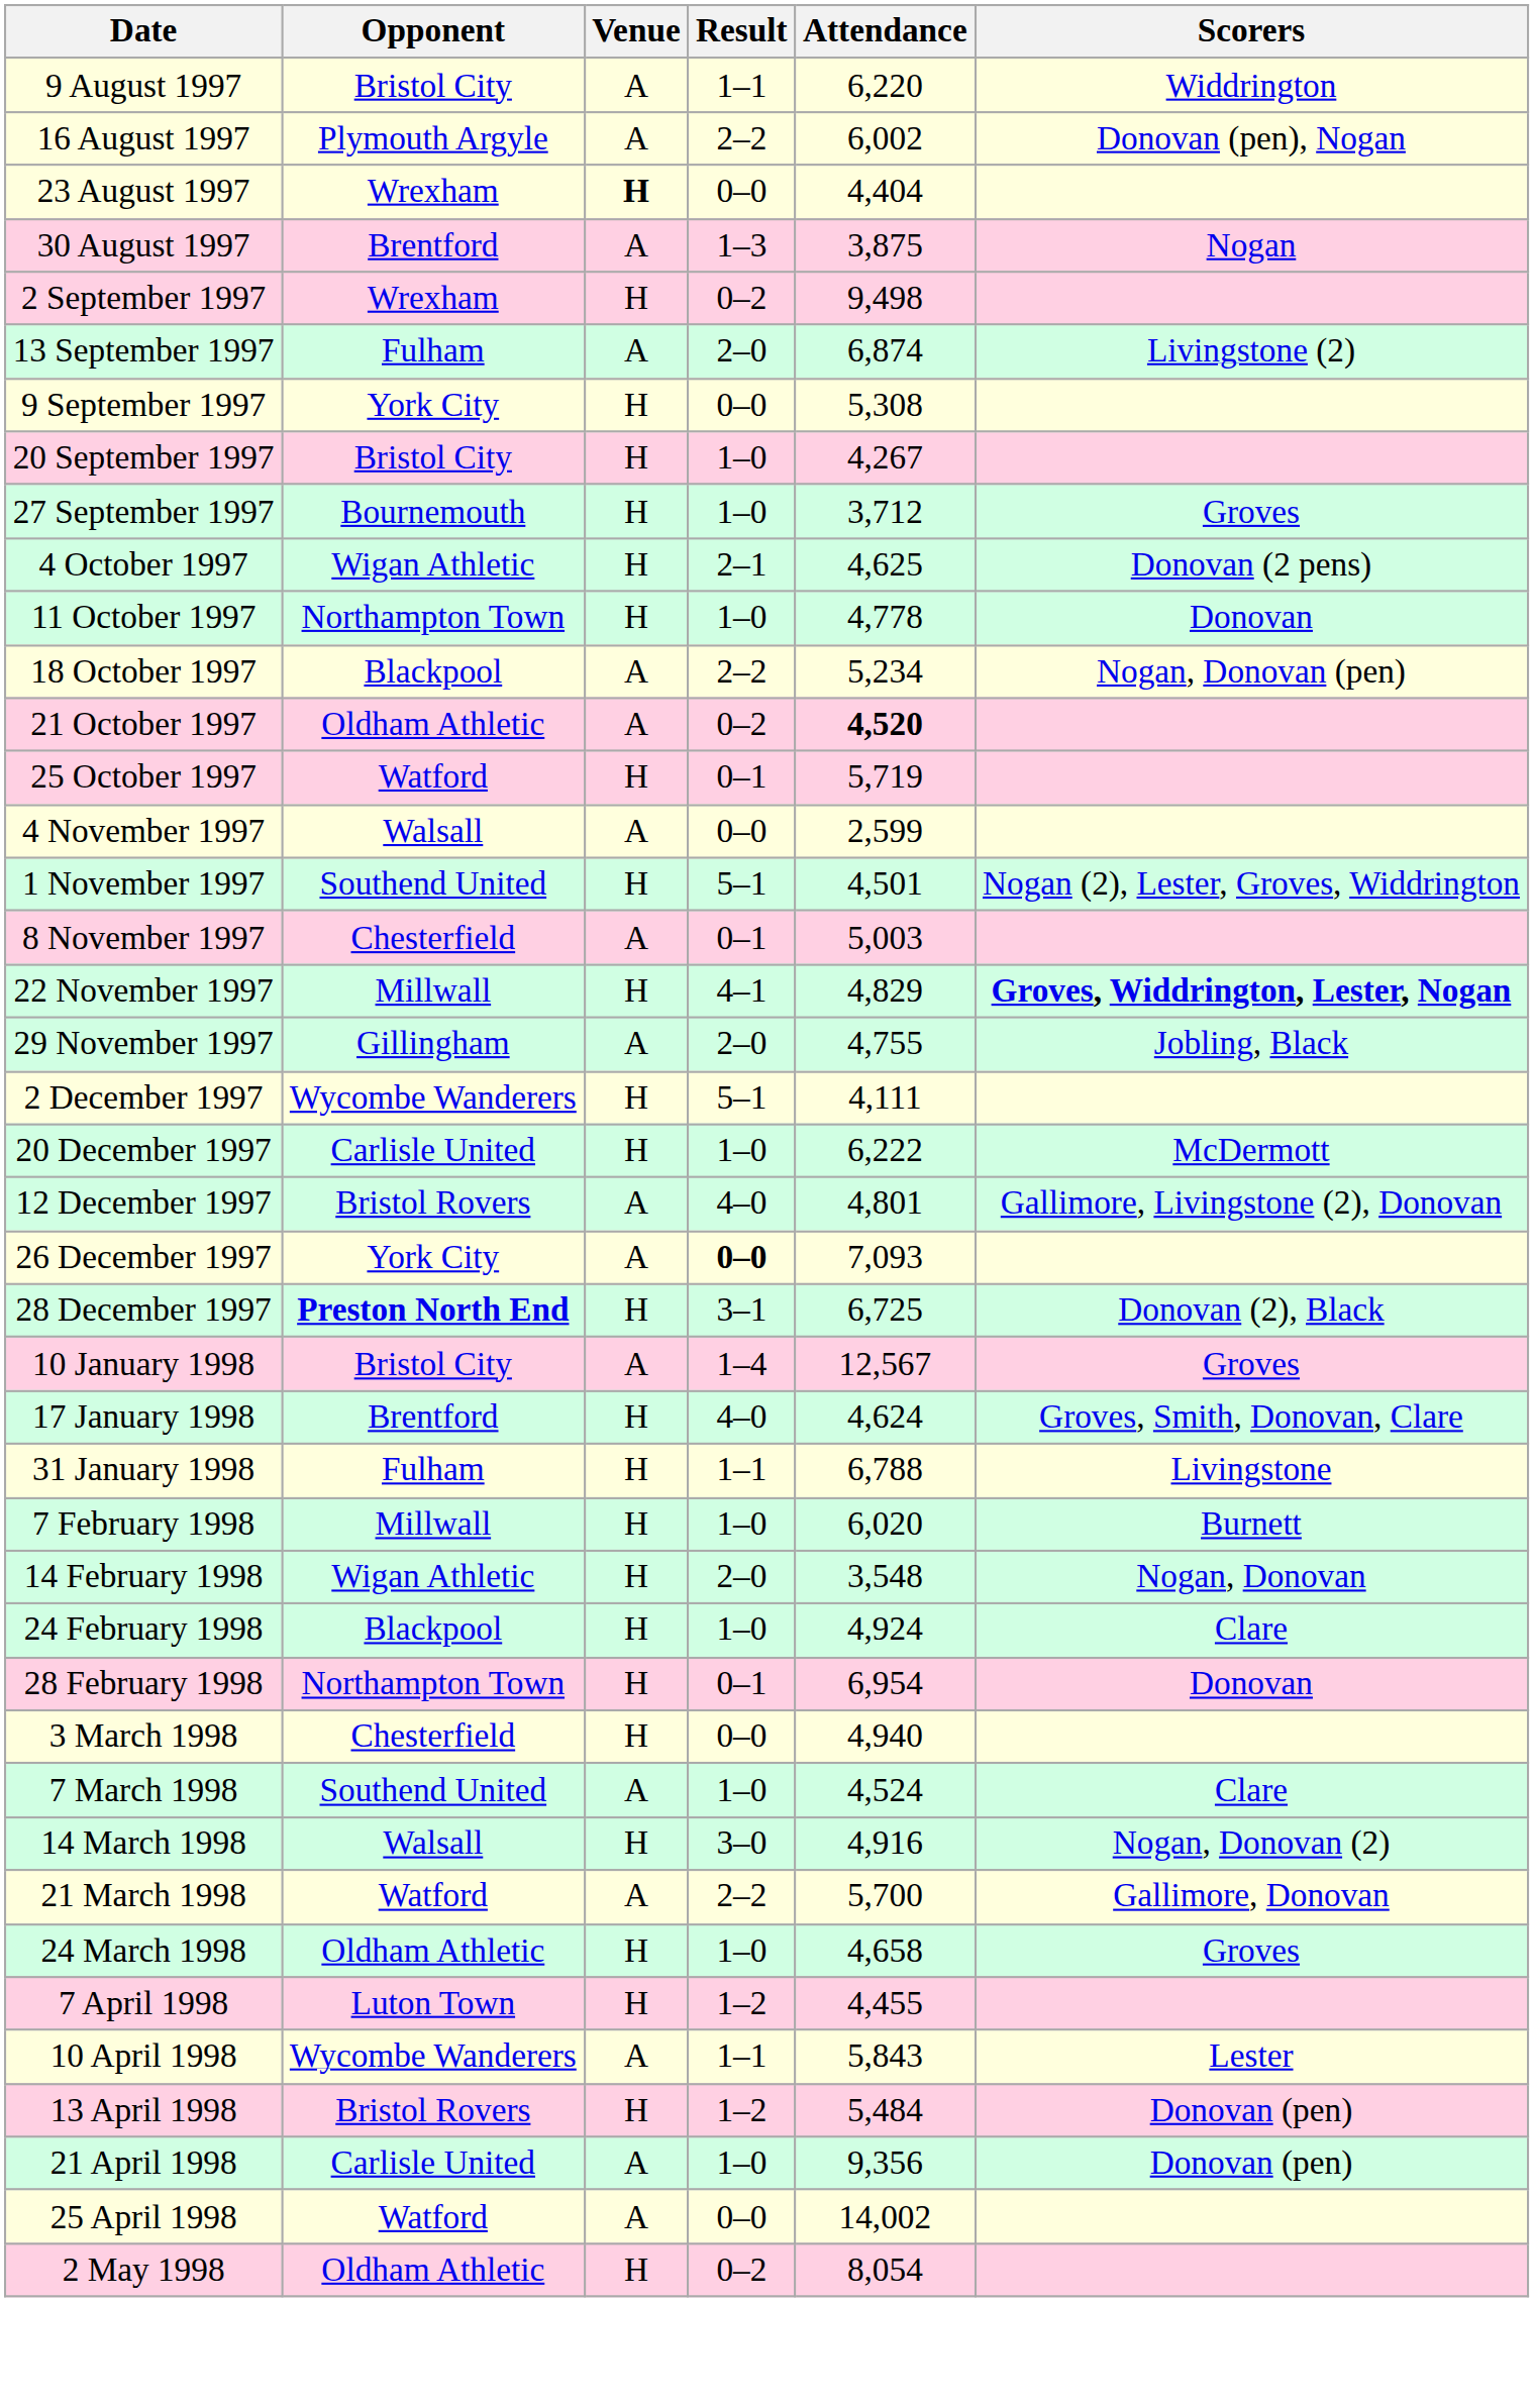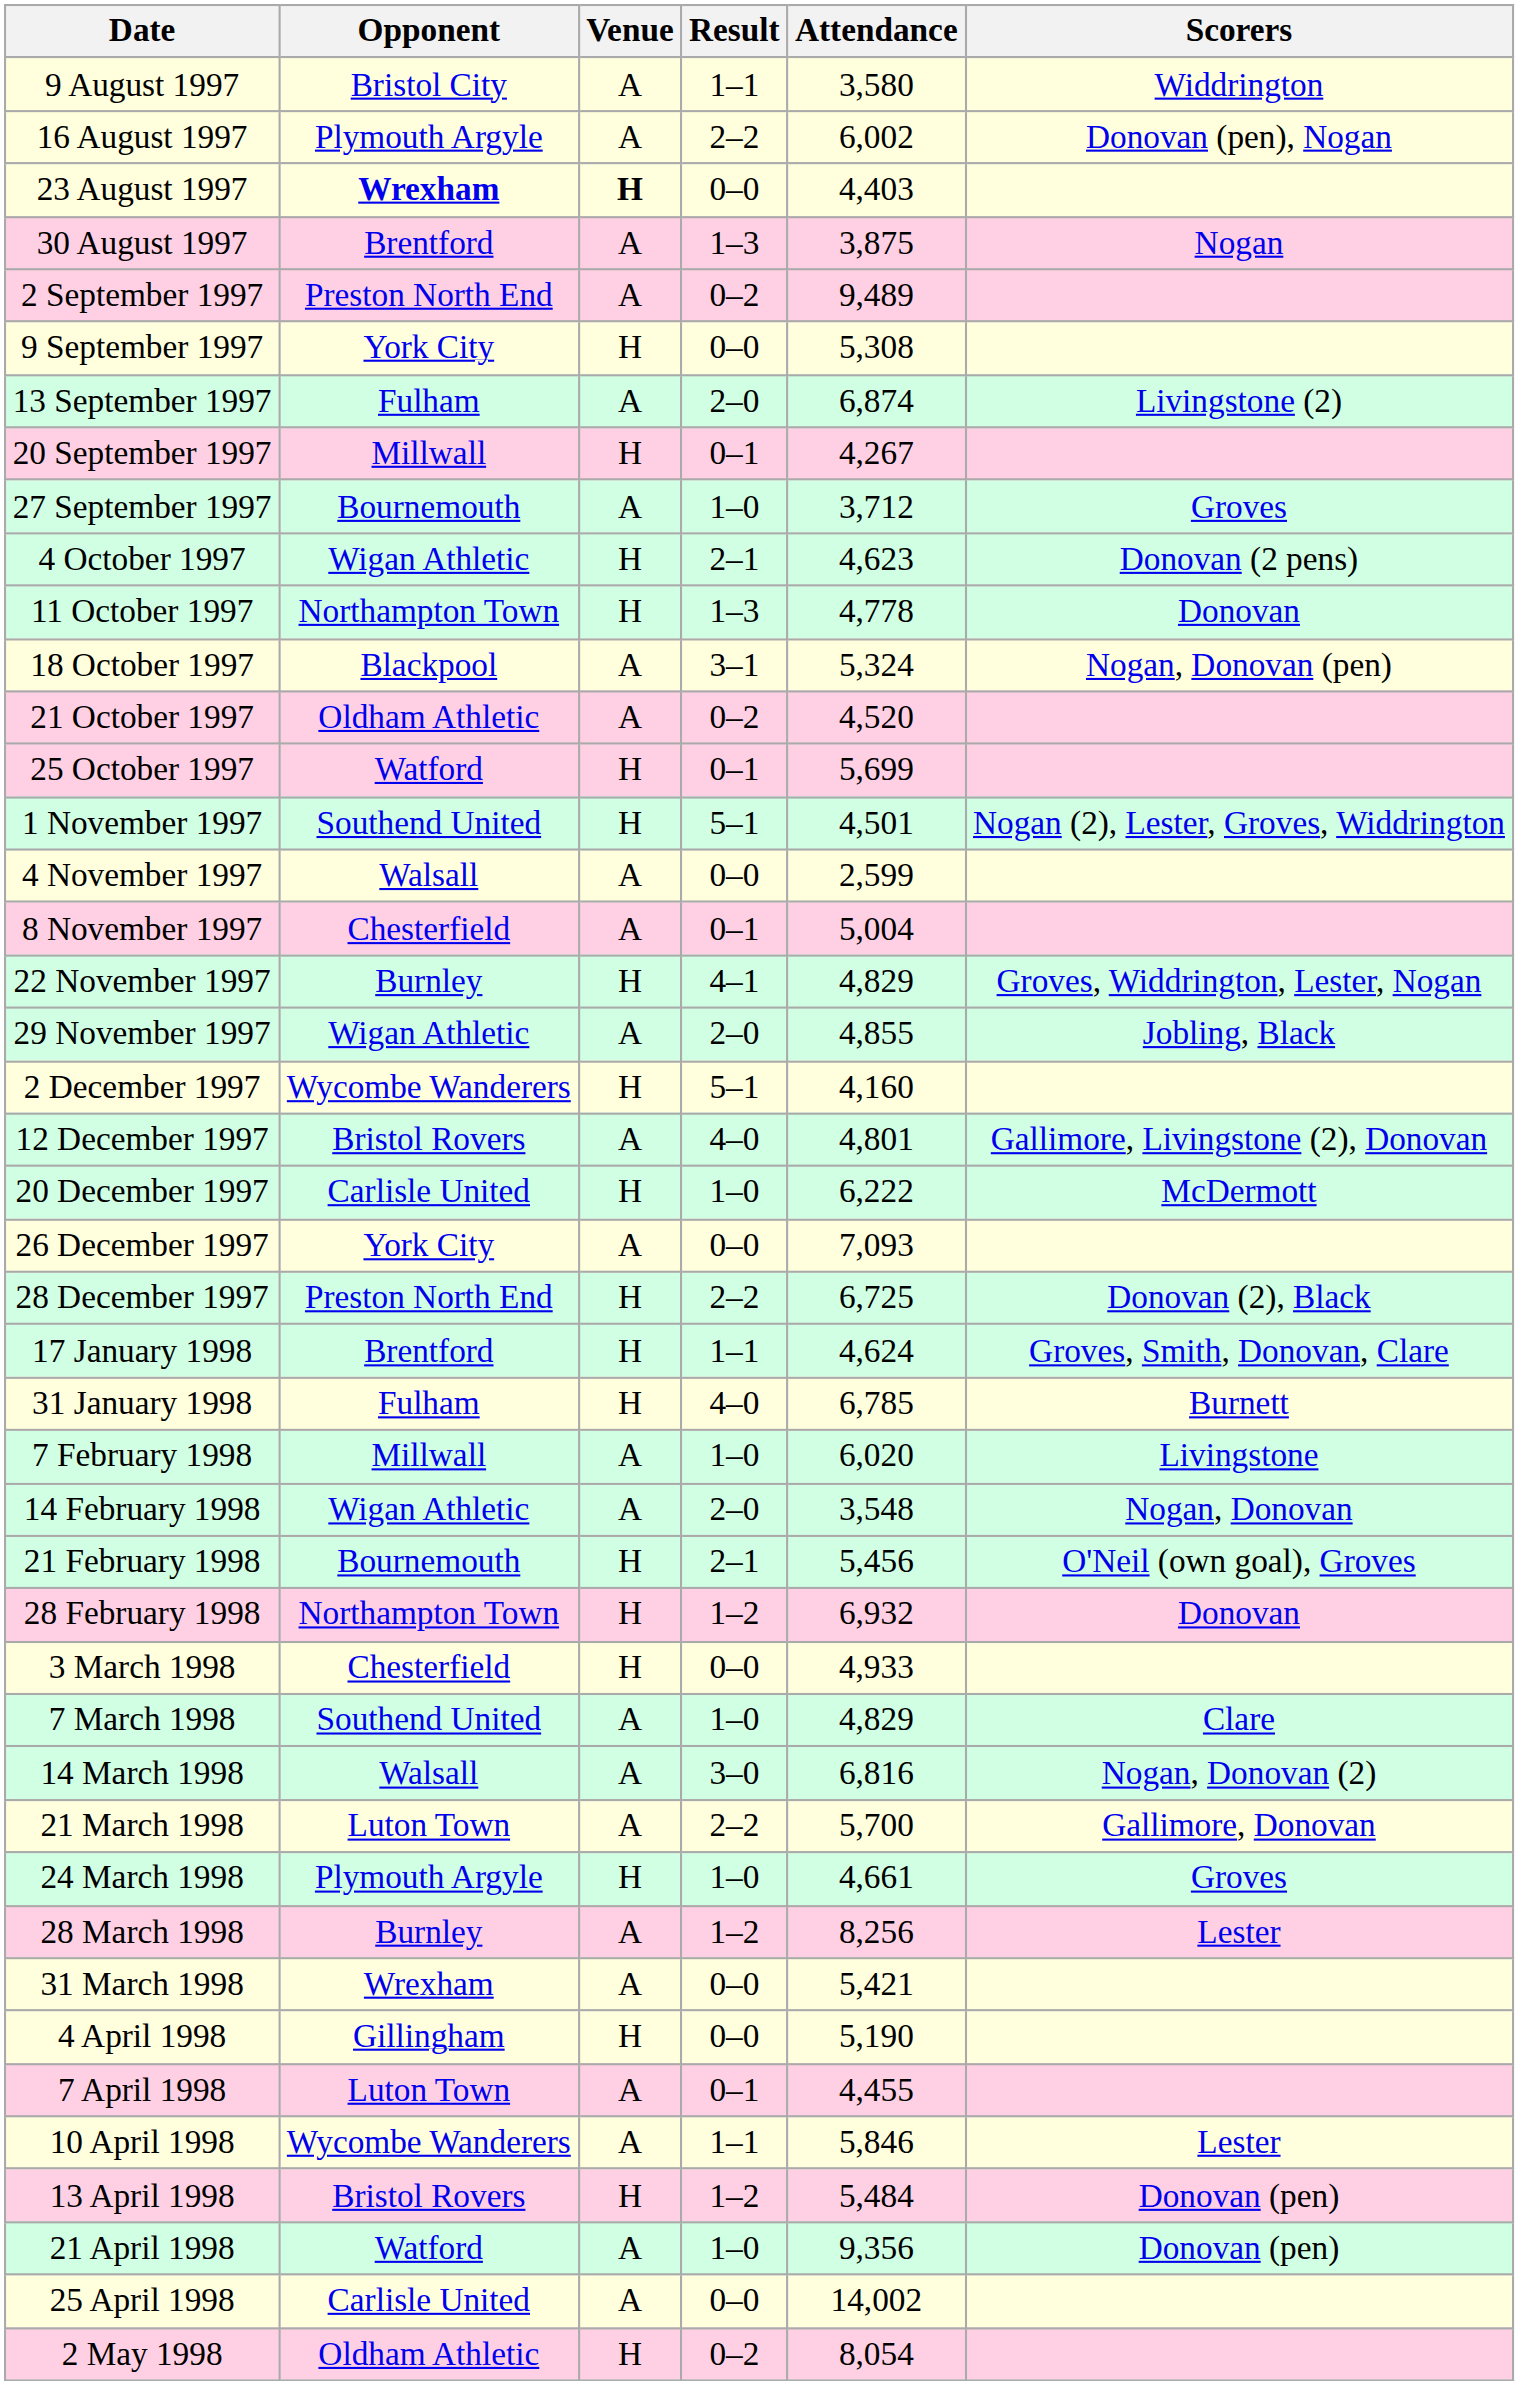9 August 1997 | Attendance: 6,220 -> 3,580
23 August 1997 | Opponent: normal -> bold
23 August 1997 | Attendance: 4,404 -> 4,403
2 September 1997 | Opponent: Wrexham -> Preston North End
2 September 1997 | Venue: H -> A
2 September 1997 | Attendance: 9,498 -> 9,489
rows swapped: 9 September 1997 <-> 13 September 1997
20 September 1997 | Opponent: Bristol City -> Millwall
20 September 1997 | Result: 1–0 -> 0–1
27 September 1997 | Venue: H -> A
4 October 1997 | Attendance: 4,625 -> 4,623
11 October 1997 | Result: 1–0 -> 1–3
18 October 1997 | Result: 2–2 -> 3–1
18 October 1997 | Attendance: 5,234 -> 5,324
21 October 1997 | Attendance: bold -> normal
25 October 1997 | Attendance: 5,719 -> 5,699
rows swapped: 1 November 1997 <-> 4 November 1997
8 November 1997 | Attendance: 5,003 -> 5,004
22 November 1997 | Opponent: Millwall -> Burnley
22 November 1997 | Scorers: bold -> normal
29 November 1997 | Opponent: Gillingham -> Wigan Athletic
29 November 1997 | Attendance: 4,755 -> 4,855
2 December 1997 | Attendance: 4,111 -> 4,160
rows swapped: 12 December 1997 <-> 20 December 1997
26 December 1997 | Result: bold -> normal
28 December 1997 | Opponent: bold -> normal
28 December 1997 | Result: 3–1 -> 2–2
- row: 10 January 1998 | Bristol City | A | 1–4 | 12,567 | Groves
17 January 1998 | Result: 4–0 -> 1–1
31 January 1998 | Result: 1–1 -> 4–0
31 January 1998 | Attendance: 6,788 -> 6,785
31 January 1998 | Scorers: Livingstone -> Burnett
7 February 1998 | Venue: H -> A
7 February 1998 | Scorers: Burnett -> Livingstone
14 February 1998 | Venue: H -> A
+ row: 21 February 1998 | Bournemouth | H | 2–1 | 5,456 | O'Neil (own goal), Groves
- row: 24 February 1998 | Blackpool | H | 1–0 | 4,924 | Clare
28 February 1998 | Result: 0–1 -> 1–2
28 February 1998 | Attendance: 6,954 -> 6,932
3 March 1998 | Attendance: 4,940 -> 4,933
7 March 1998 | Attendance: 4,524 -> 4,829
14 March 1998 | Venue: H -> A
14 March 1998 | Attendance: 4,916 -> 6,816
21 March 1998 | Opponent: Watford -> Luton Town
24 March 1998 | Opponent: Oldham Athletic -> Plymouth Argyle
24 March 1998 | Attendance: 4,658 -> 4,661
+ row: 28 March 1998 | Burnley | A | 1–2 | 8,256 | Lester
+ row: 31 March 1998 | Wrexham | A | 0–0 | 5,421
+ row: 4 April 1998 | Gillingham | H | 0–0 | 5,190
7 April 1998 | Venue: H -> A
7 April 1998 | Result: 1–2 -> 0–1
10 April 1998 | Attendance: 5,843 -> 5,846
21 April 1998 | Opponent: Carlisle United -> Watford
25 April 1998 | Opponent: Watford -> Carlisle United
